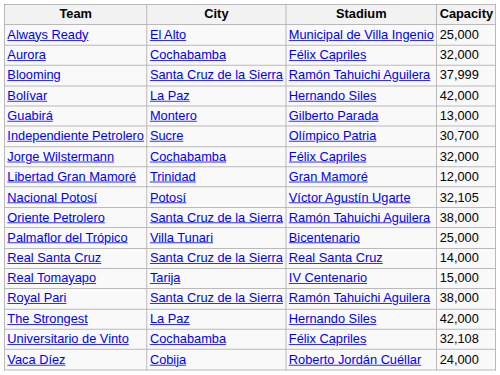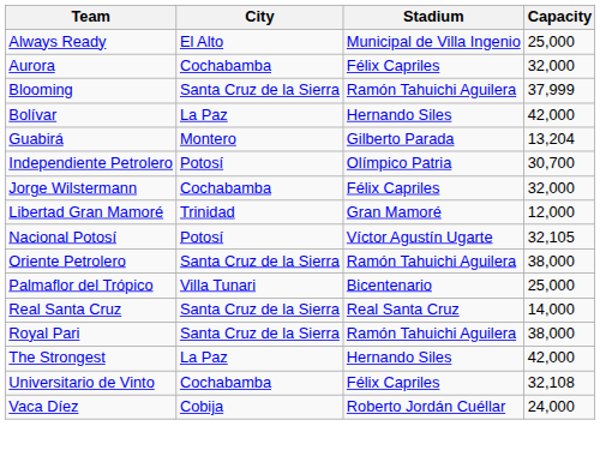Guabirá | Capacity: 13,000 -> 13,204
Independiente Petrolero | City: Sucre -> Potosí
- row: Real Tomayapo | Tarija | IV Centenario | 15,000
